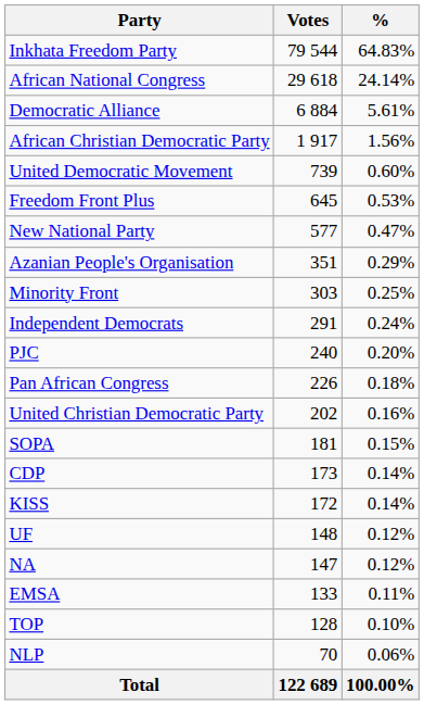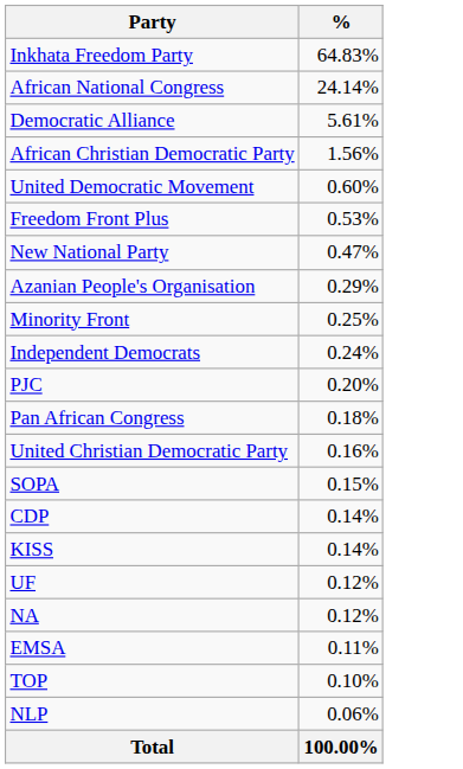- column: Votes | 79 544 | 29 618 | 6 884 | 1 917 | 739 | 645 | 577 | 351 | 303 | 291 | 240 | 226 | 202 | 181 | 173 | 172 | 148 | 147 | 133 | 128 | 70 | 122 689
